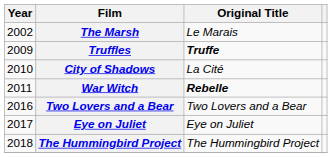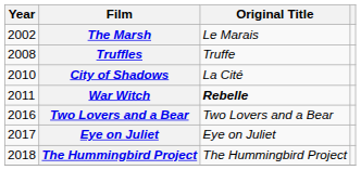Truffles | Year: 2009 -> 2008
Truffles | Original Title: bold -> normal
